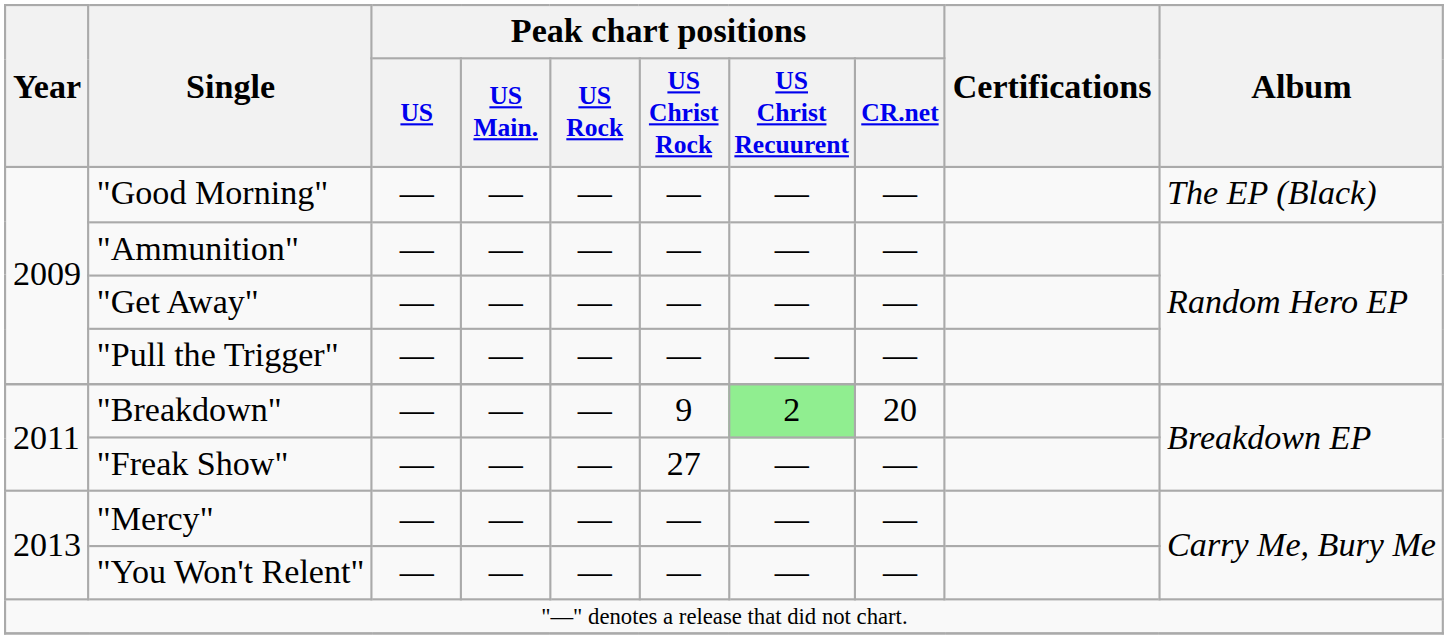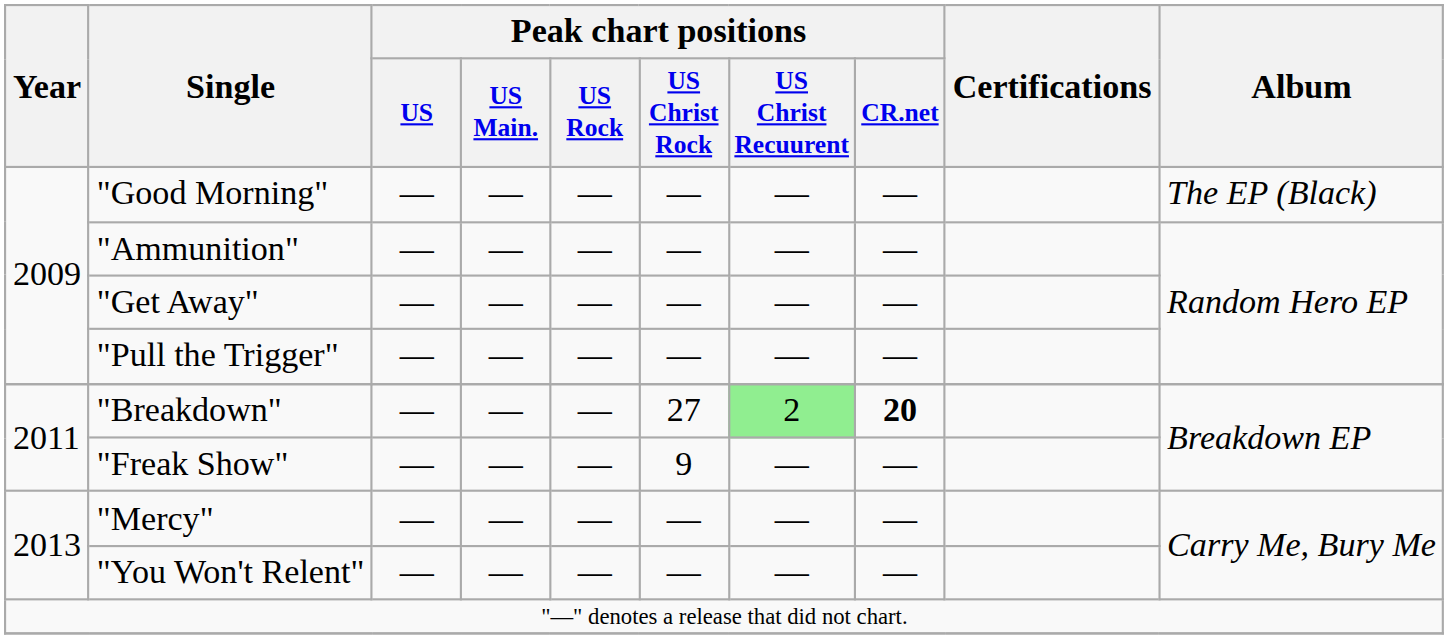"Breakdown" | Peak chart positions / US Christ Rock: 9 -> 27
"Breakdown" | Peak chart positions / CR.net: normal -> bold
"Freak Show" | Peak chart positions / US Christ Rock: 27 -> 9
